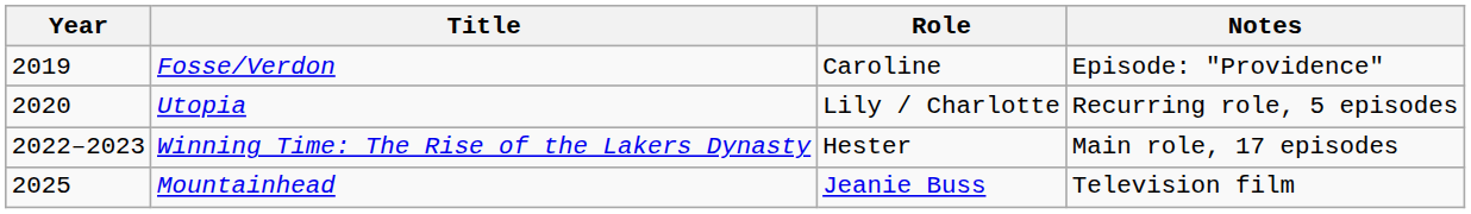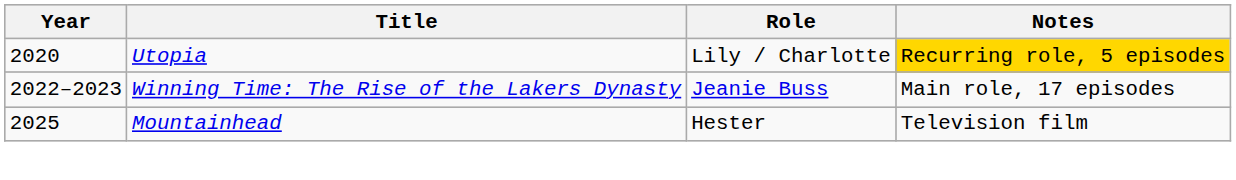- row: 2019 | Fosse/Verdon | Caroline | Episode: "Providence"
Utopia | Notes: no background -> gold background
Winning Time: The Rise of the Lakers Dynasty | Role: Hester -> Jeanie Buss
Mountainhead | Role: Jeanie Buss -> Hester
